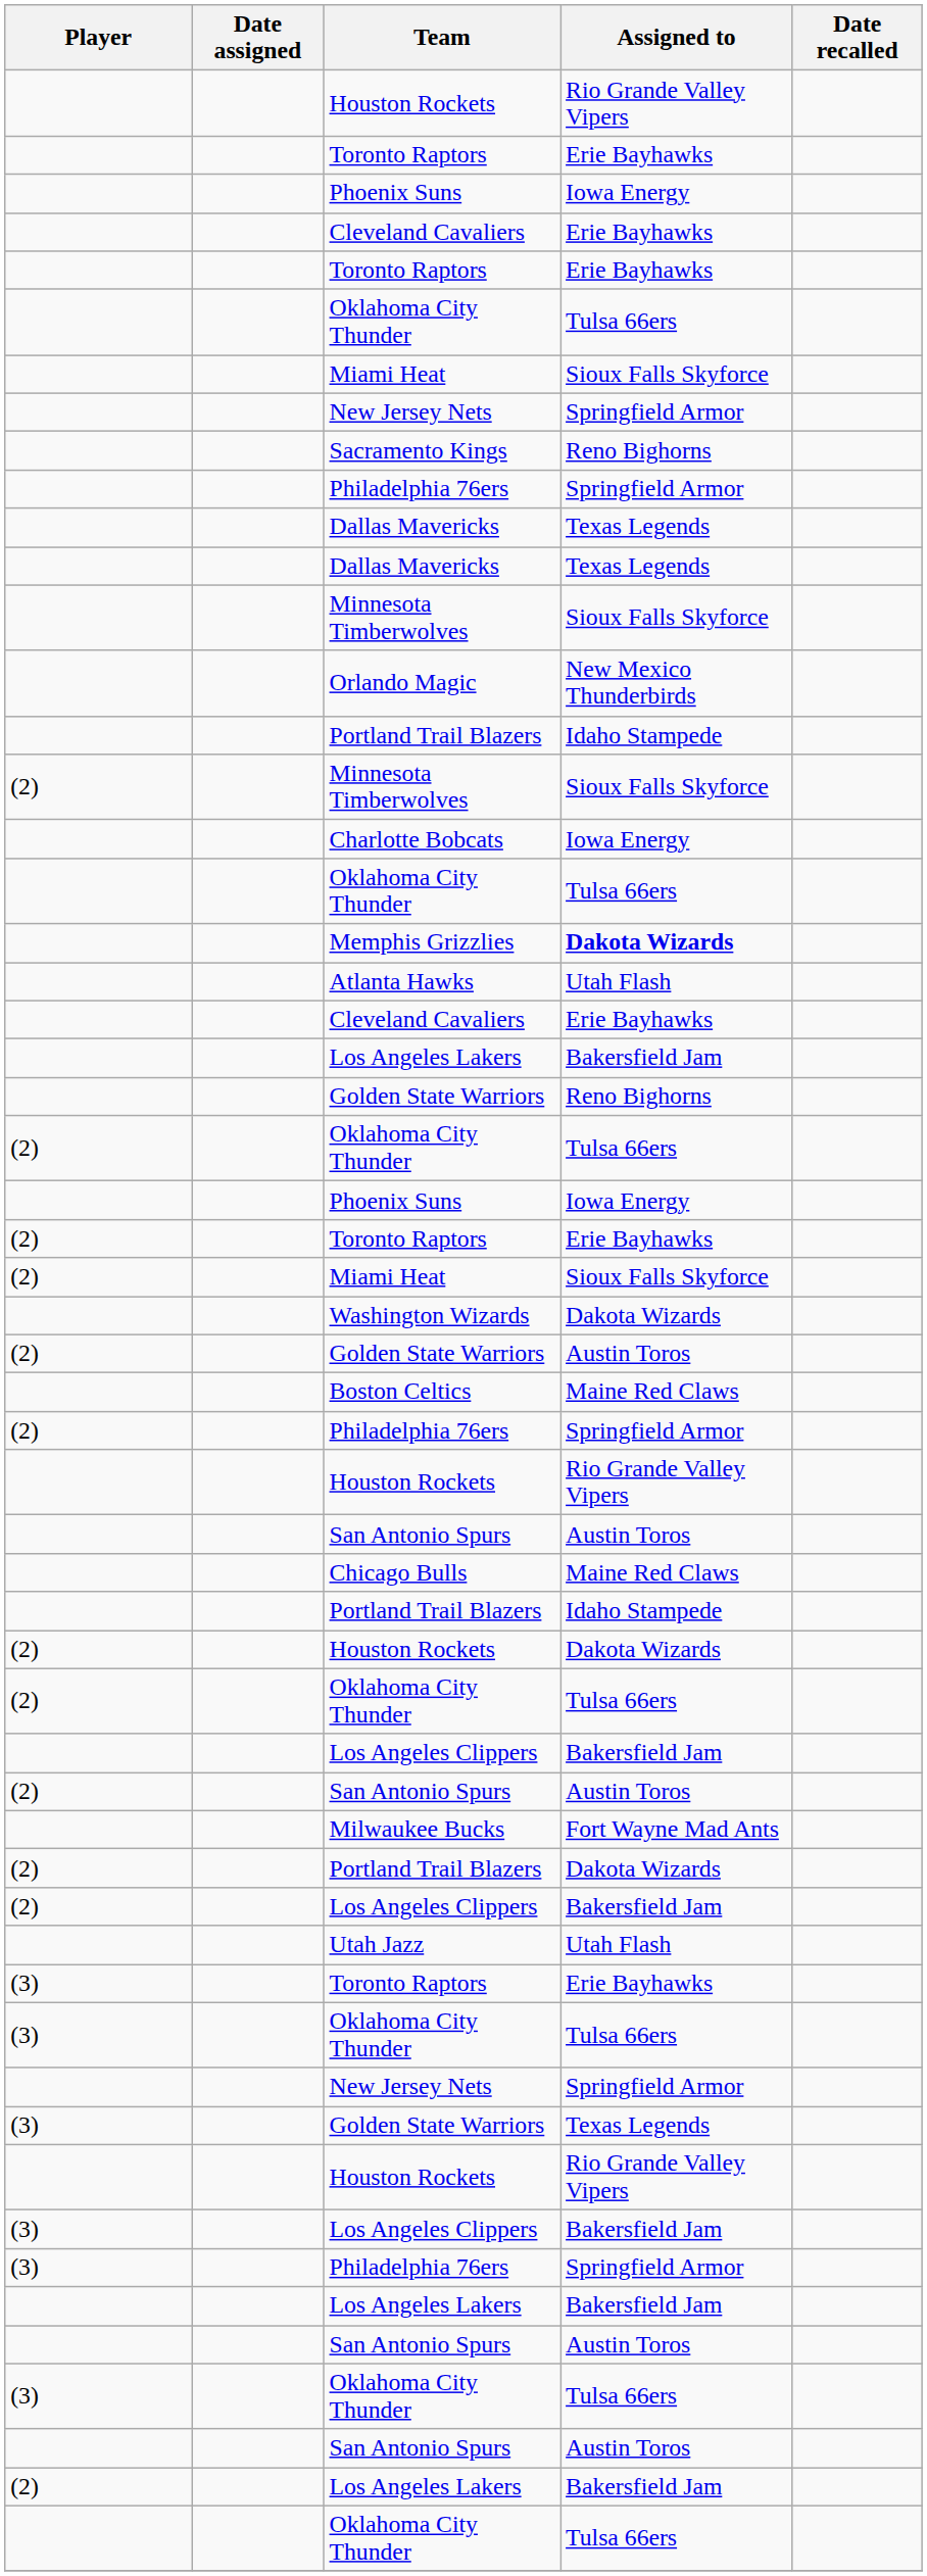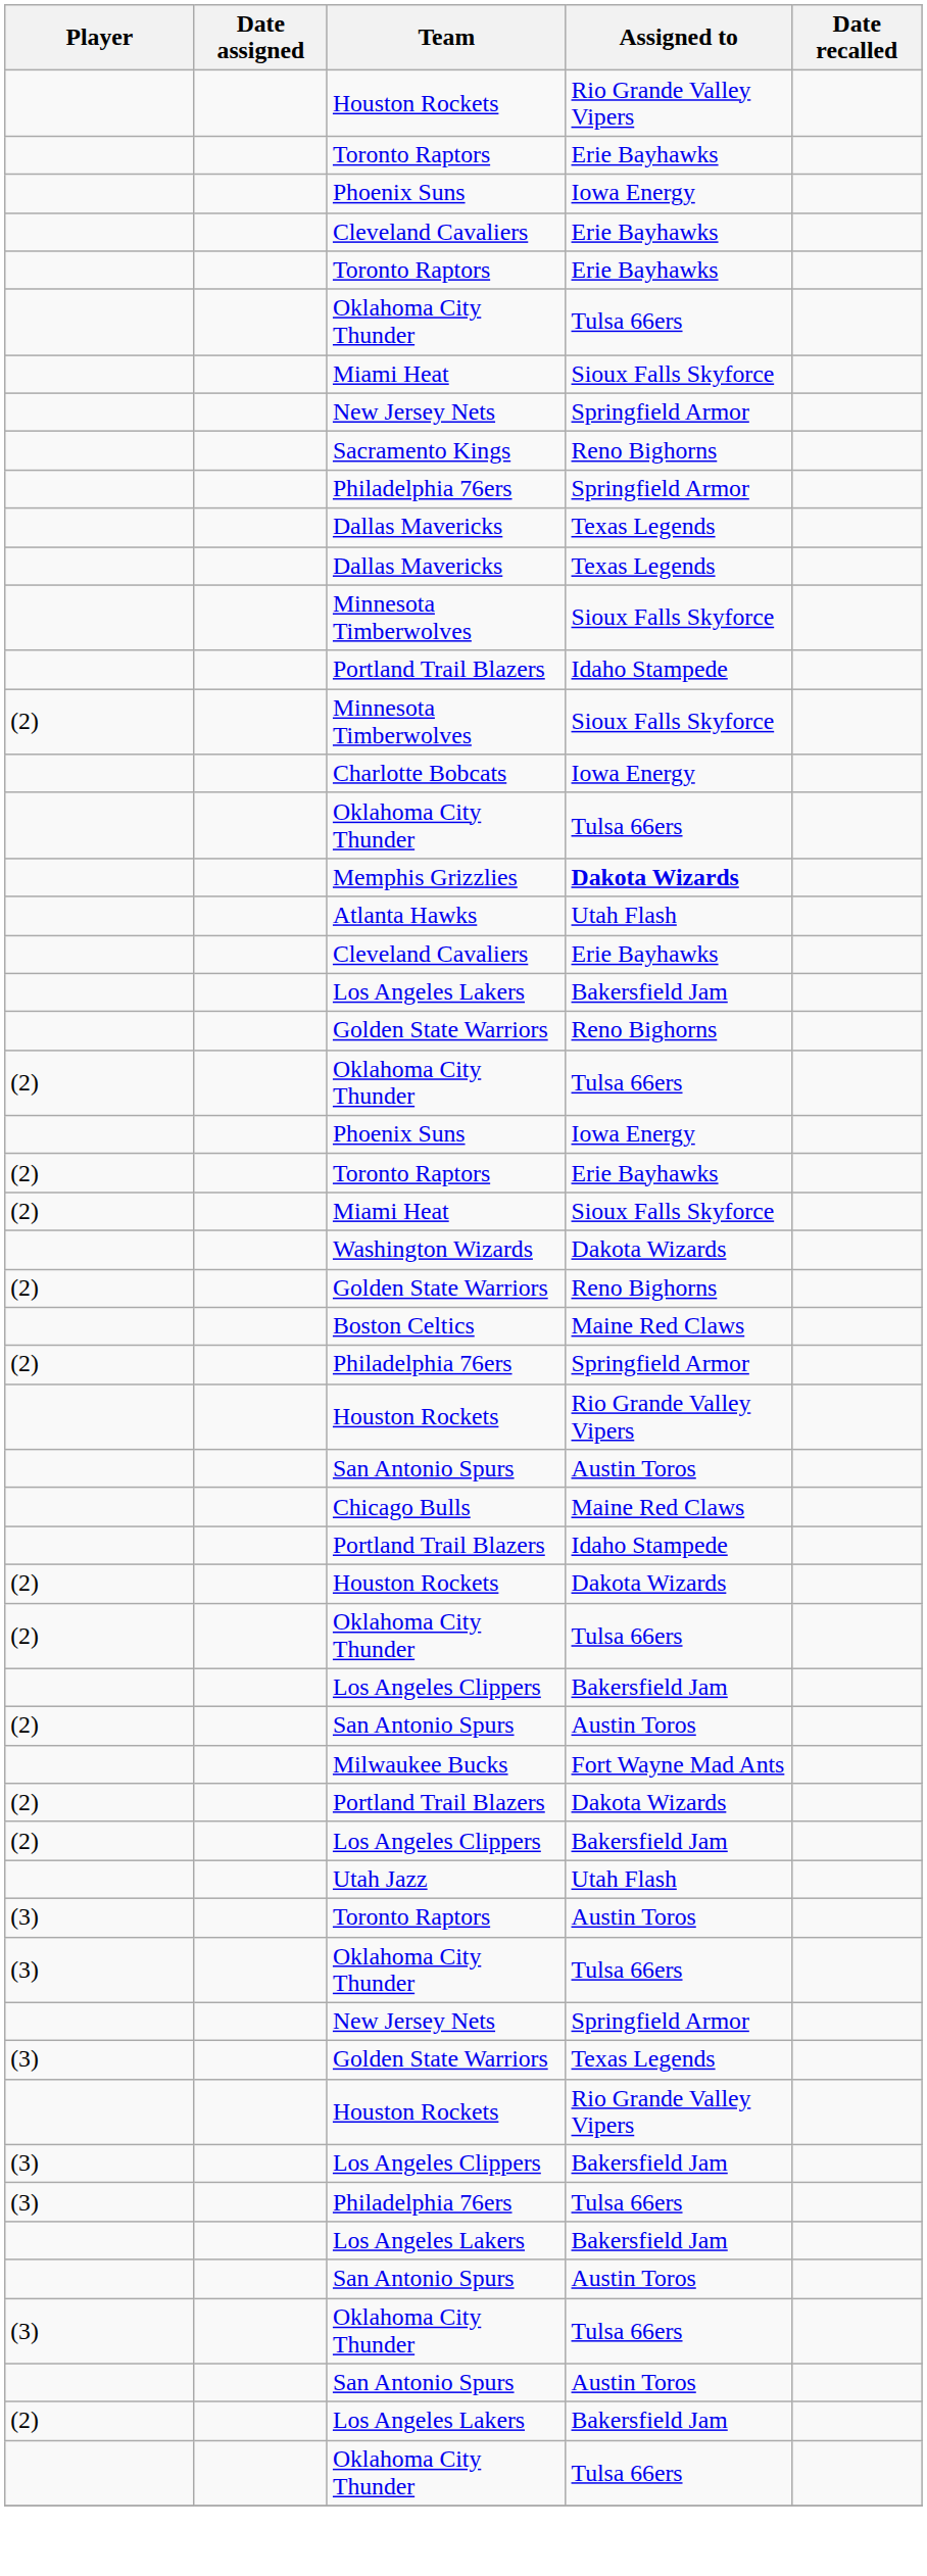- row: Orlando Magic | New Mexico Thunderbirds
(2) / Golden State Warriors | Assigned to: Austin Toros -> Reno Bighorns
(3) / Toronto Raptors | Assigned to: Erie Bayhawks -> Austin Toros
(3) / Philadelphia 76ers | Assigned to: Springfield Armor -> Tulsa 66ers
